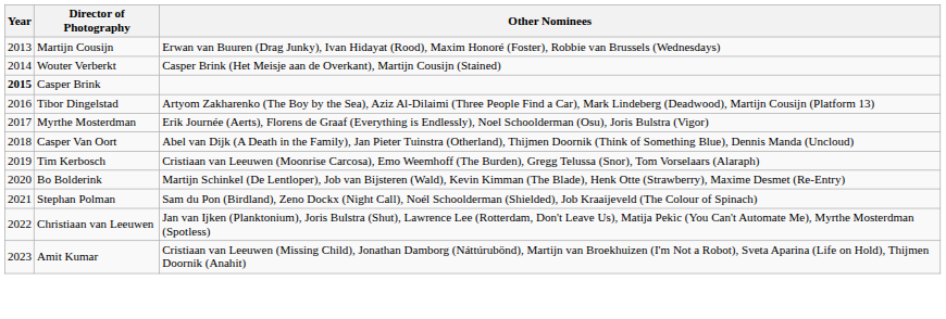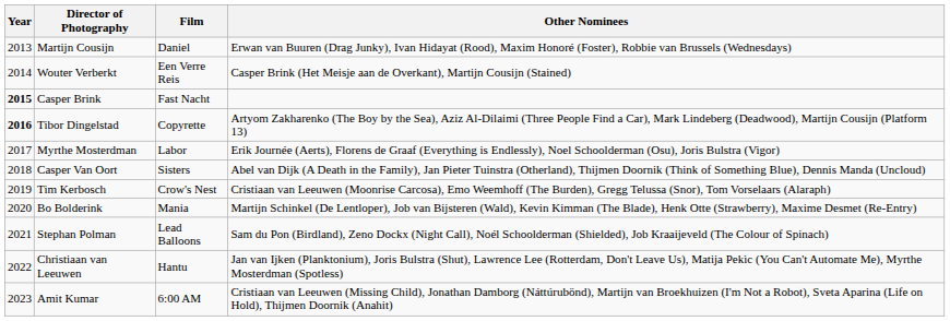+ column: Film | Daniel | Een Verre Reis | Fast Nacht | Copyrette | Labor | Sisters | Crow's Nest | Mania | Lead Balloons | Hantu | 6:00 AM
Tibor Dingelstad | Year: normal -> bold
